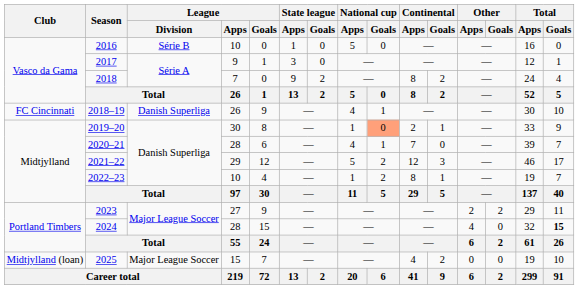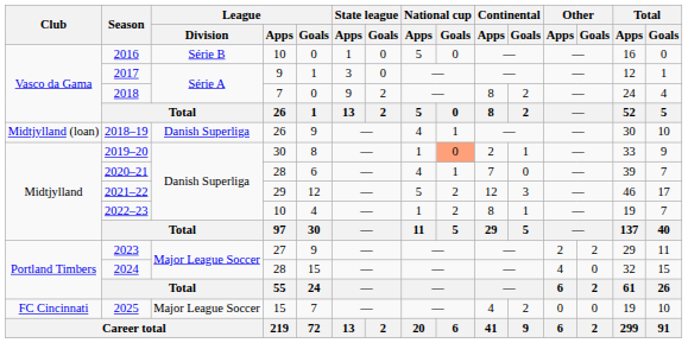2018–19 | Club: FC Cincinnati -> Midtjylland (loan)
2024 | Total / Goals: bold -> normal
2025 | Club: Midtjylland (loan) -> FC Cincinnati
